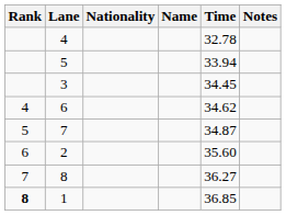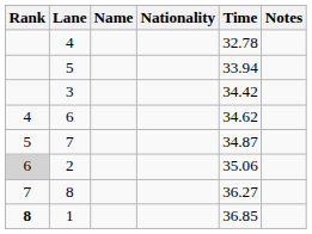columns swapped: Name <-> Nationality
3 | Time: 34.45 -> 34.42
2 | Rank: no background -> lightgrey background
2 | Time: 35.60 -> 35.06
